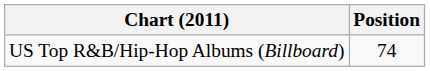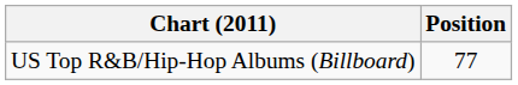US Top R&B/Hip-Hop Albums (Billboard) | Position: 74 -> 77
